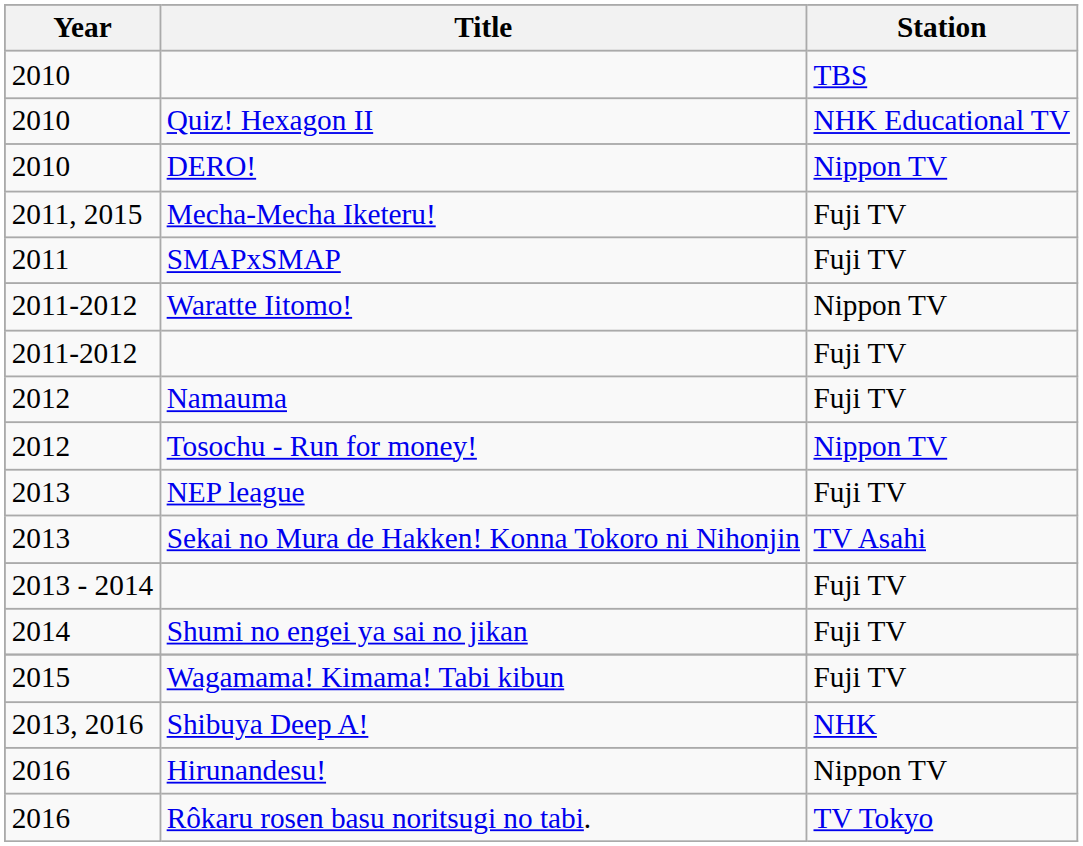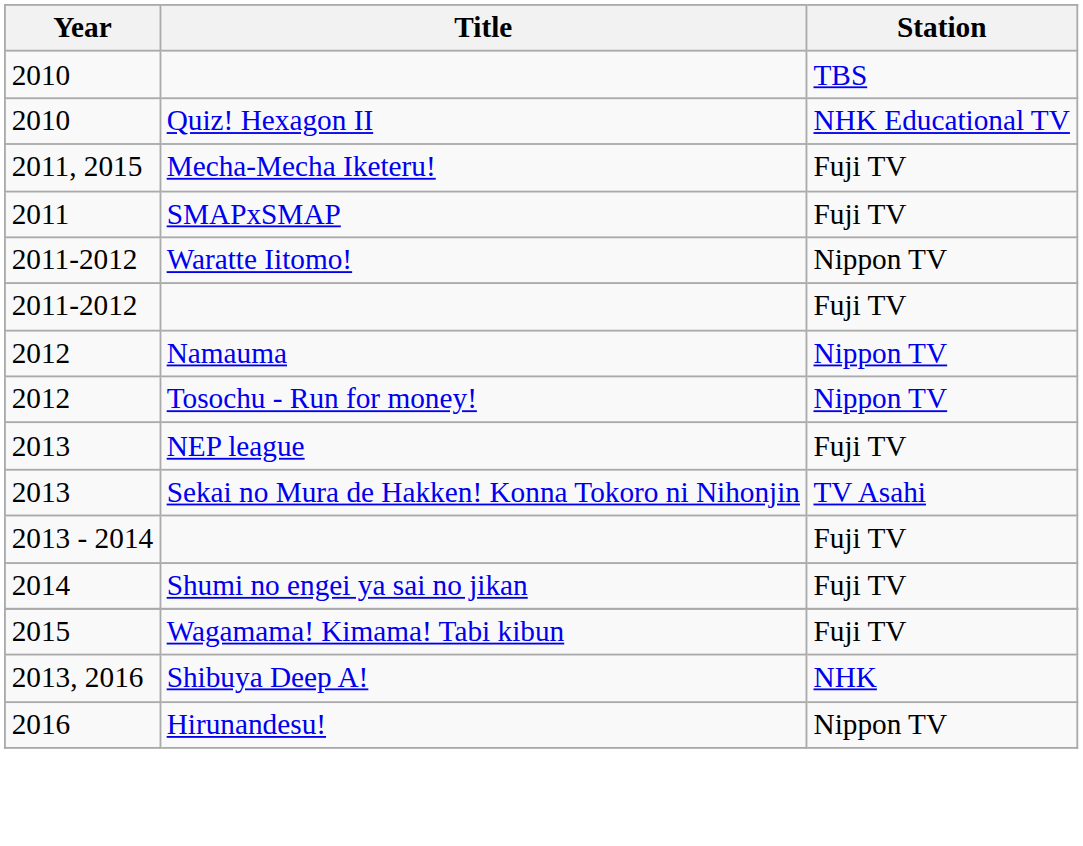- row: 2010 | DERO! | Nippon TV
Namauma | Station: Fuji TV -> Nippon TV
- row: 2016 | Rôkaru rosen basu noritsugi no tabi. | TV Tokyo
